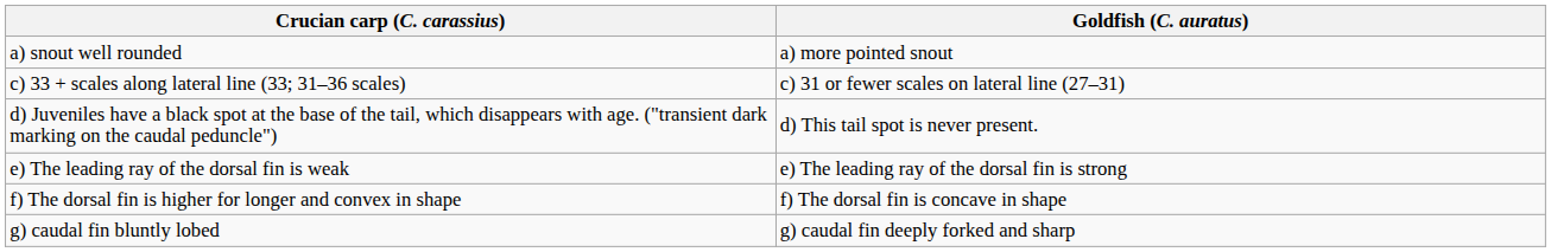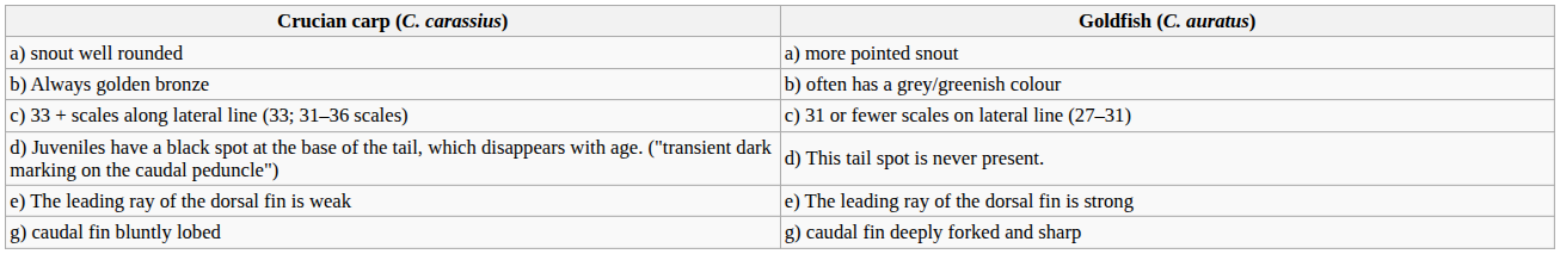+ row: b) Always golden bronze | b) often has a grey/greenish colour
- row: f) The dorsal fin is higher for longer and convex in shape | f) The dorsal fin is concave in shape
